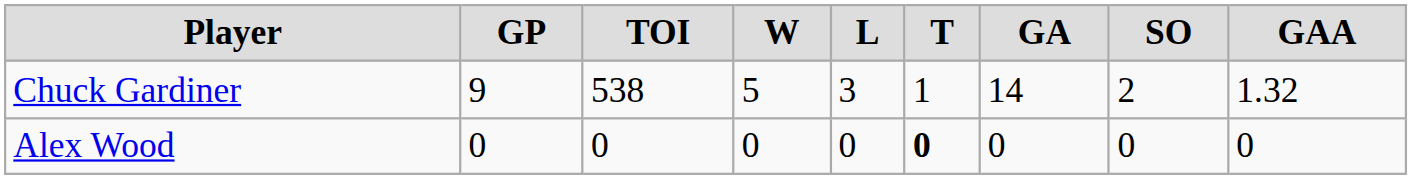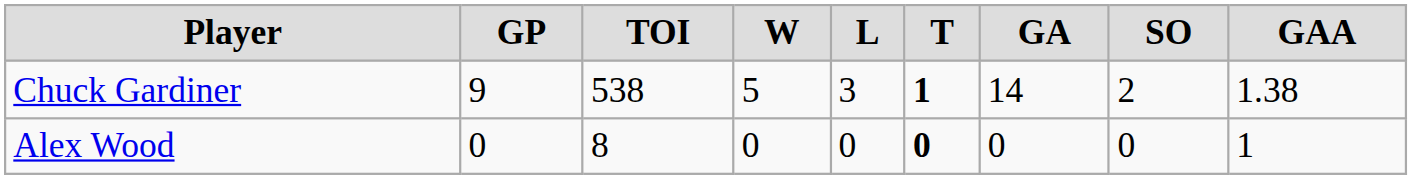Chuck Gardiner | T: normal -> bold
Chuck Gardiner | GAA: 1.32 -> 1.38
Alex Wood | TOI: 0 -> 8
Alex Wood | GAA: 0 -> 1
